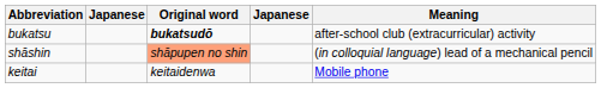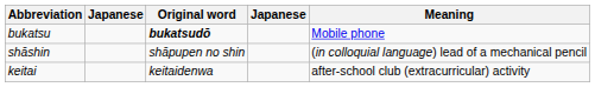bukatsu | Meaning: after-school club (extracurricular) activity -> Mobile phone
shāshin | Original word: lightsalmon background -> no background
keitai | Meaning: Mobile phone -> after-school club (extracurricular) activity
